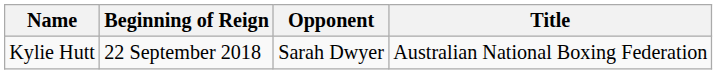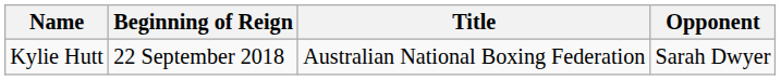columns swapped: Title <-> Opponent
